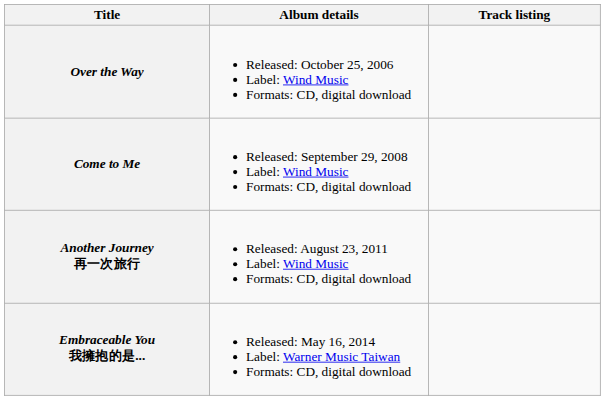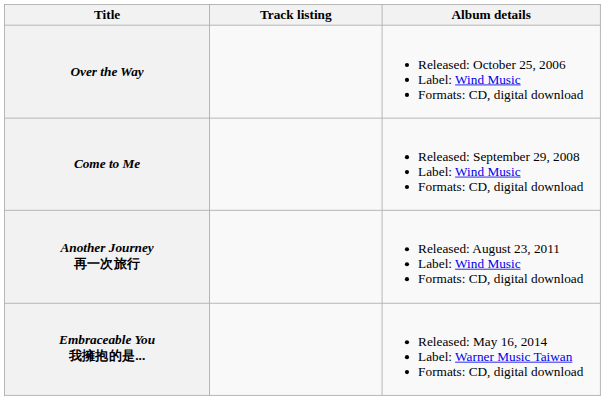columns swapped: Album details <-> Track listing
